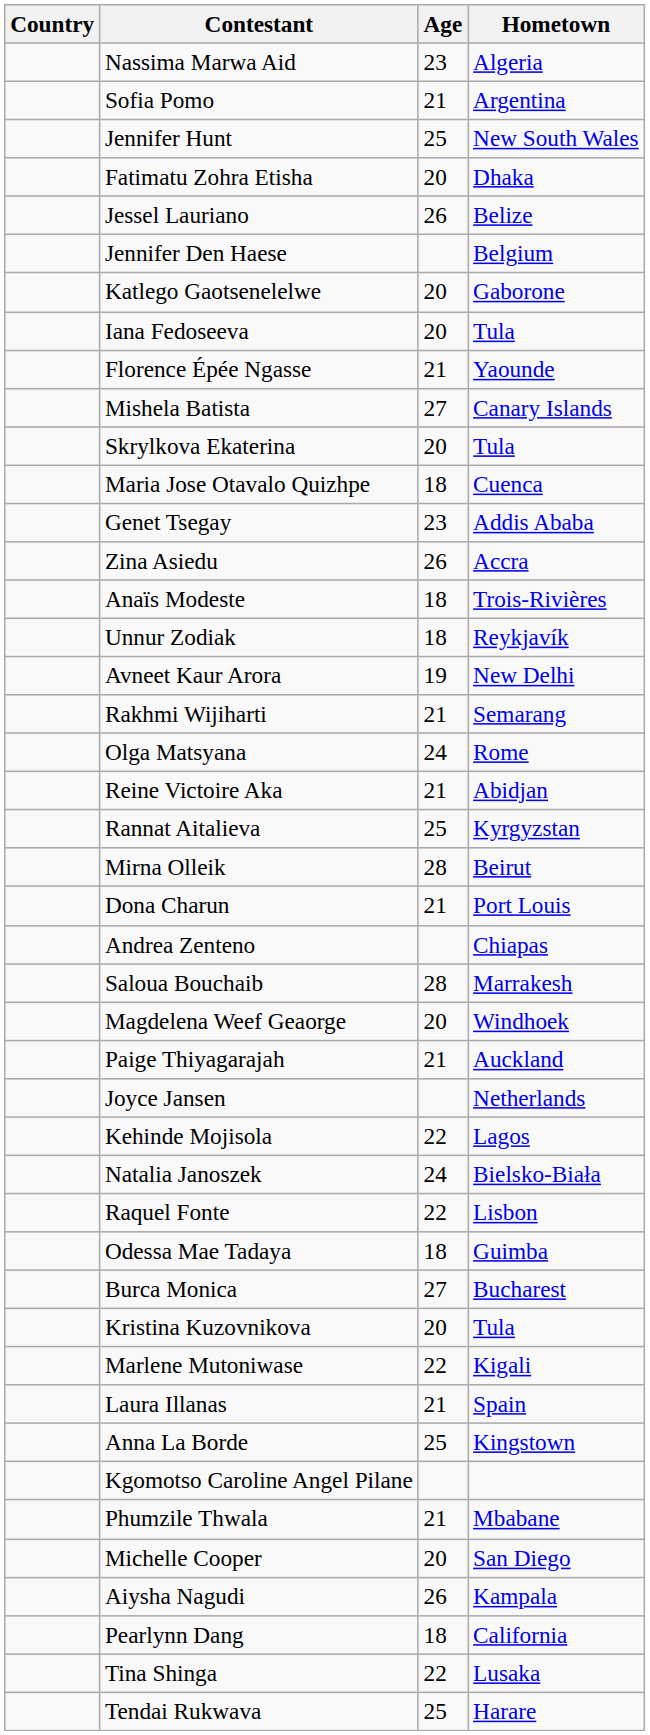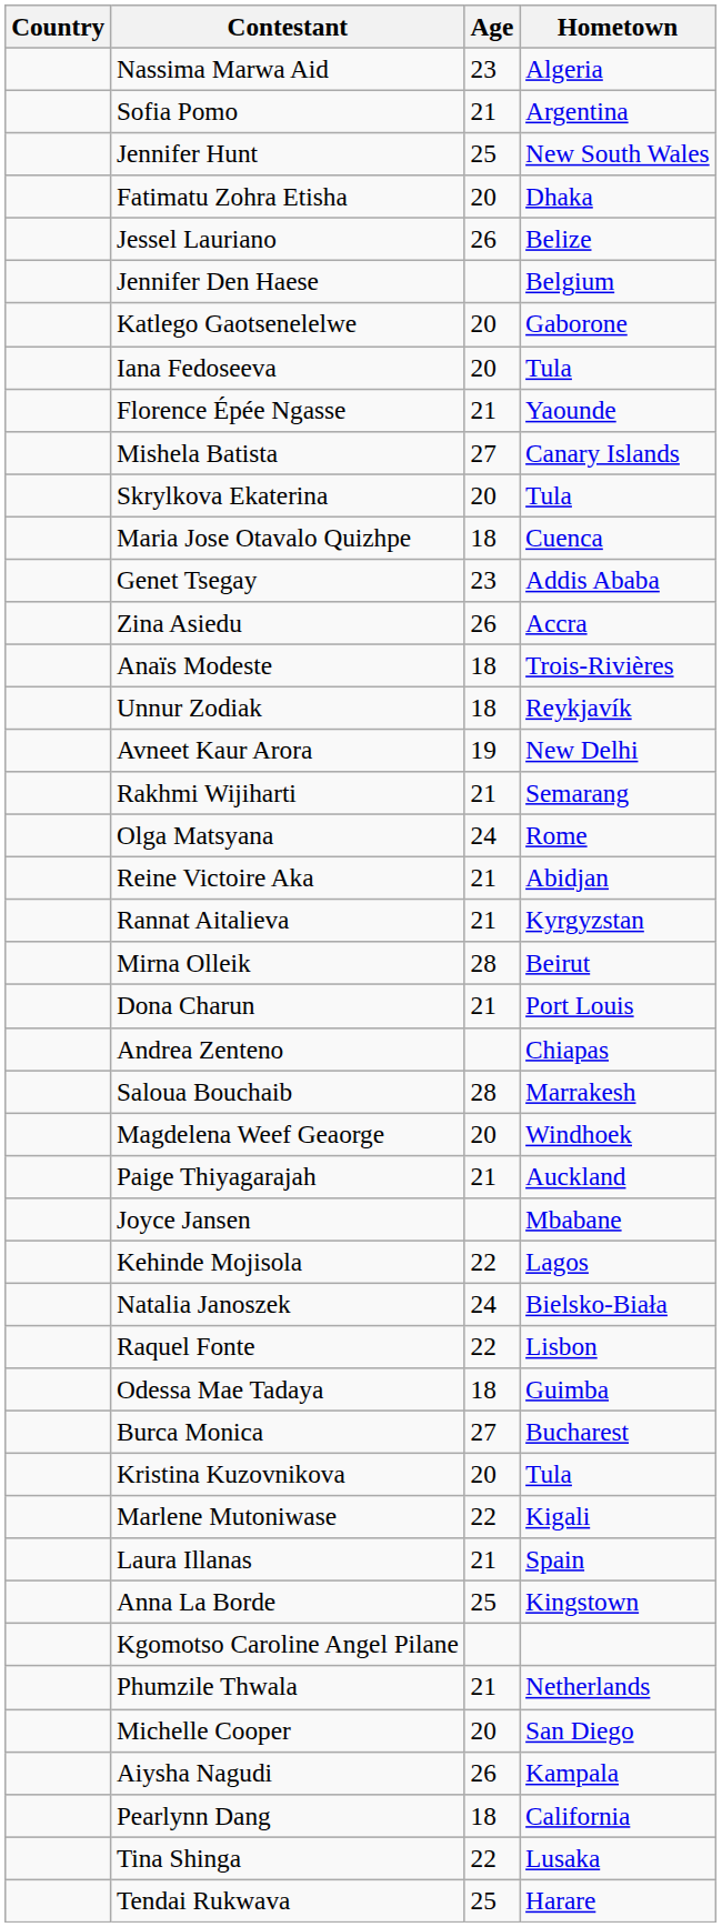Rannat Aitalieva | Age: 25 -> 21
Joyce Jansen | Hometown: Netherlands -> Mbabane
Phumzile Thwala | Hometown: Mbabane -> Netherlands
